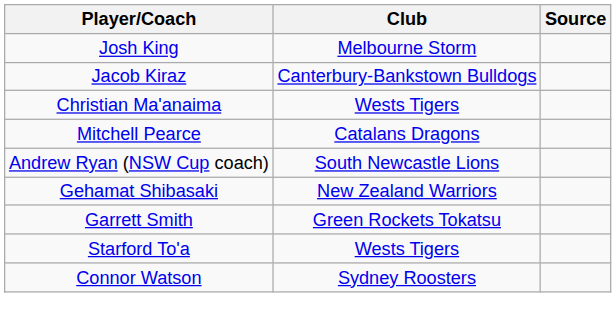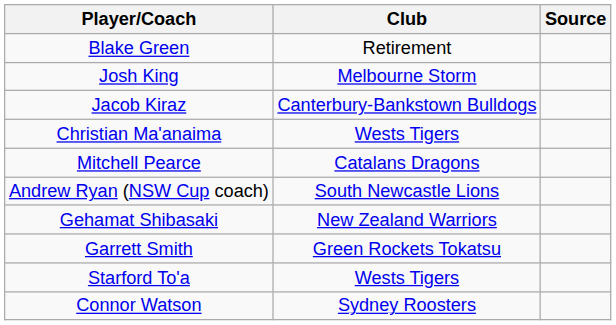+ row: Blake Green | Retirement
